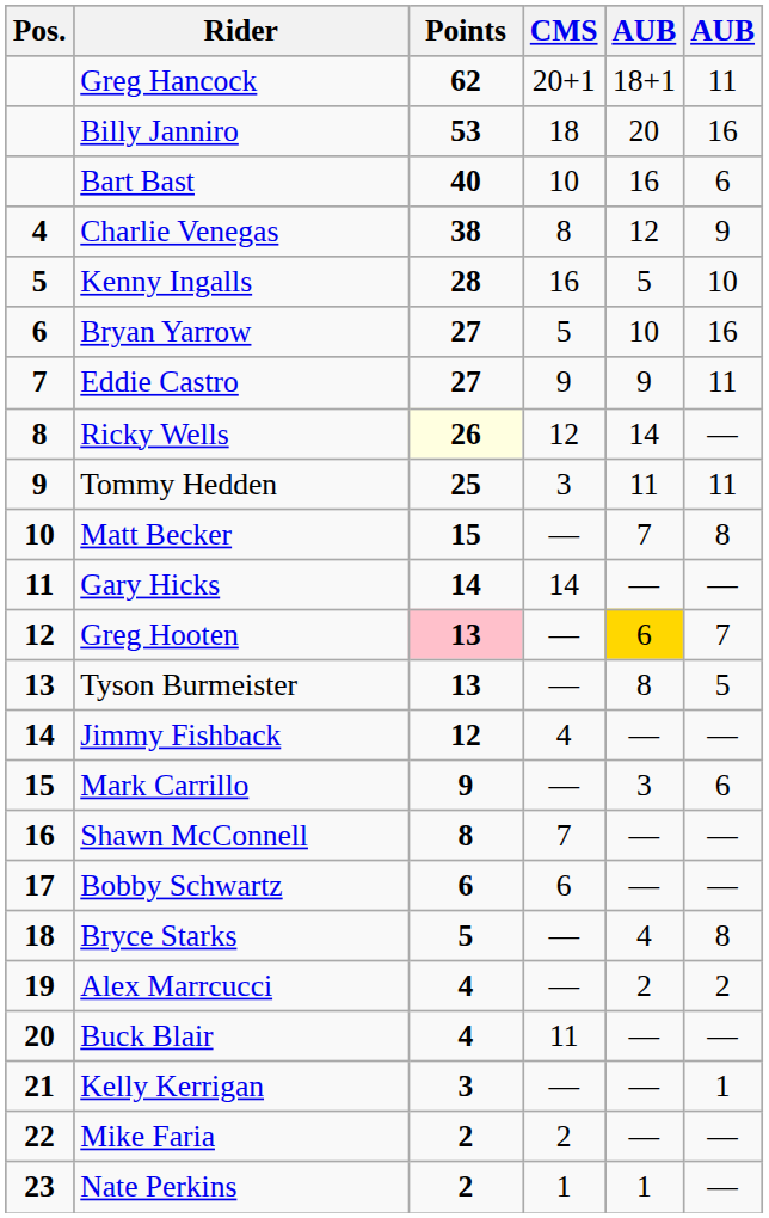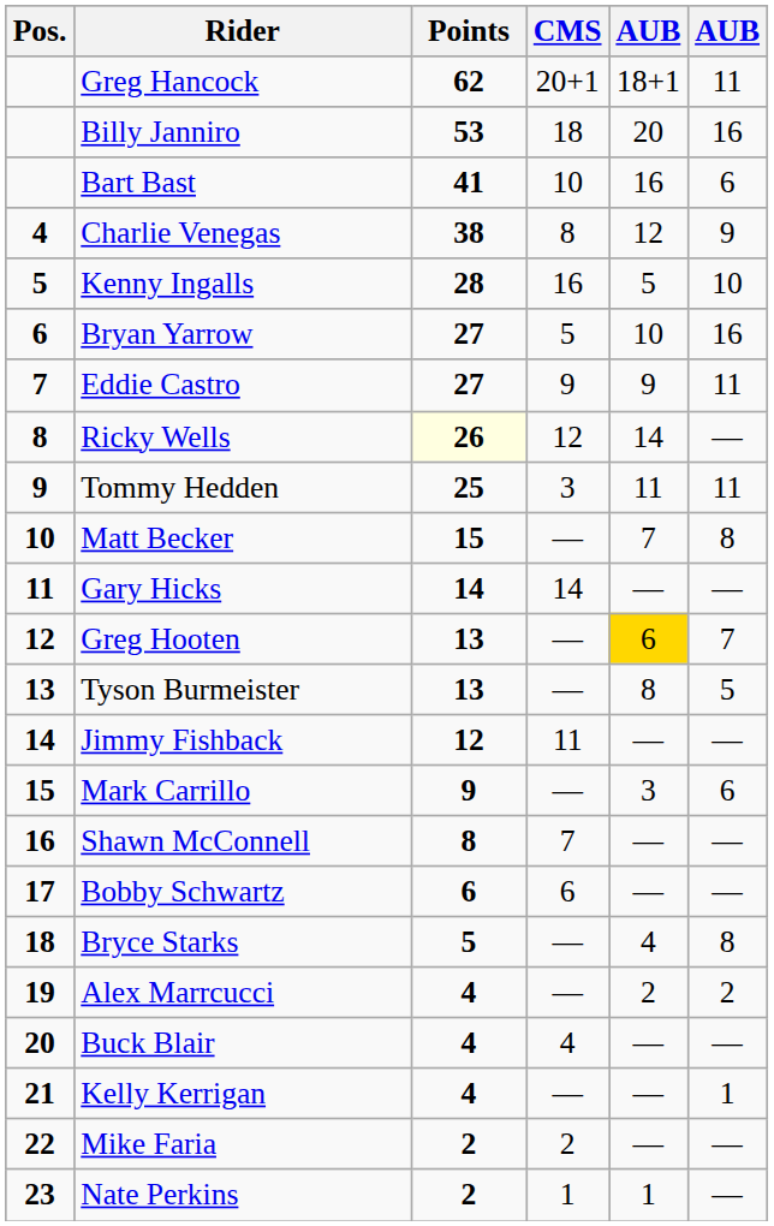Bart Bast | Points: 40 -> 41
Greg Hooten | Points: pink background -> no background
Jimmy Fishback | CMS: 4 -> 11
Buck Blair | CMS: 11 -> 4
Kelly Kerrigan | Points: 3 -> 4
